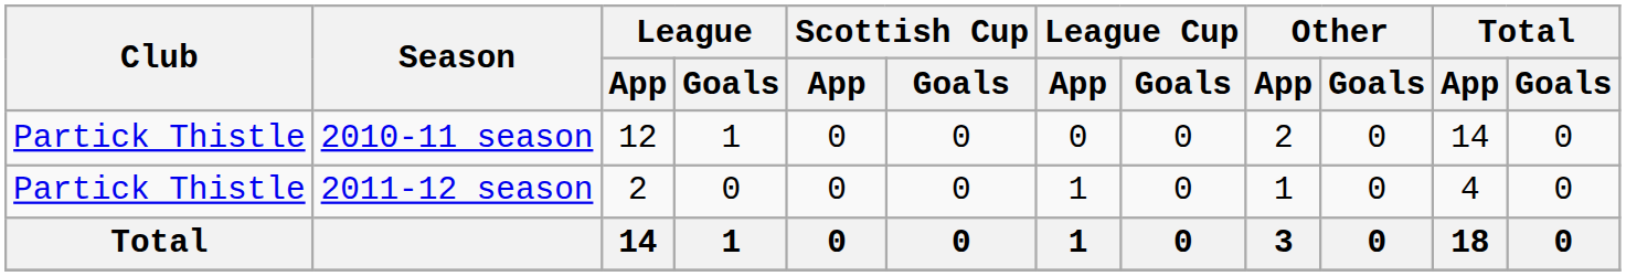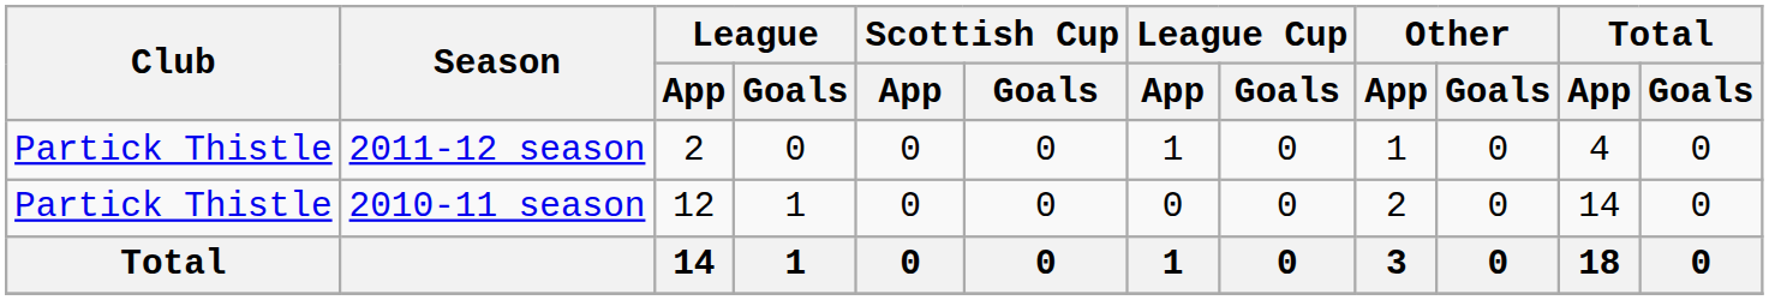rows swapped: 2010-11 season <-> 2011-12 season
